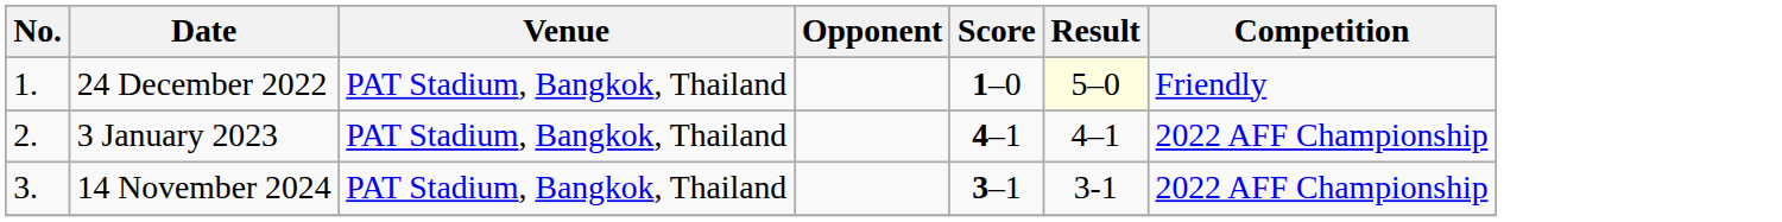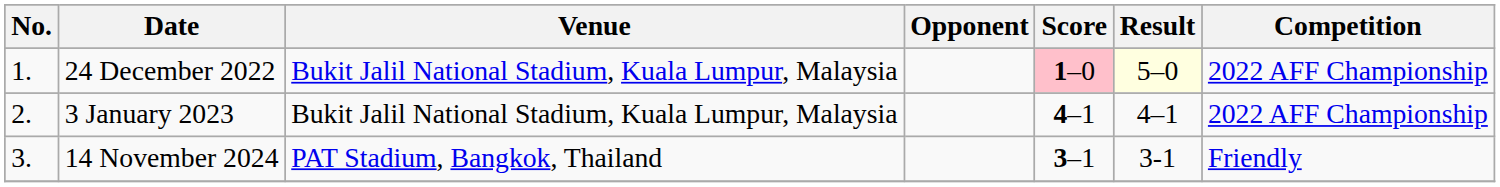24 December 2022 | Venue: PAT Stadium, Bangkok, Thailand -> Bukit Jalil National Stadium, Kuala Lumpur, Malaysia
24 December 2022 | Score: no background -> pink background
24 December 2022 | Competition: Friendly -> 2022 AFF Championship
3 January 2023 | Venue: PAT Stadium, Bangkok, Thailand -> Bukit Jalil National Stadium, Kuala Lumpur, Malaysia
14 November 2024 | Competition: 2022 AFF Championship -> Friendly
